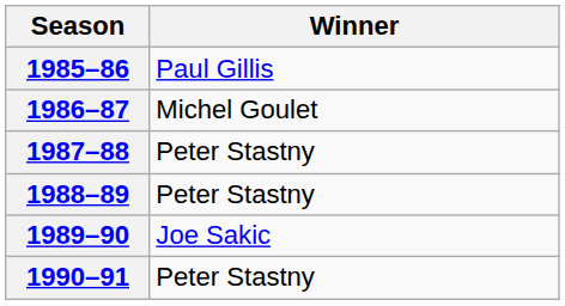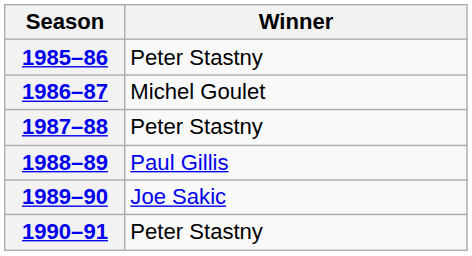1985–86 | Winner: Paul Gillis -> Peter Stastny
1988–89 | Winner: Peter Stastny -> Paul Gillis
